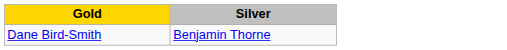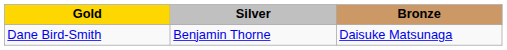+ column: Bronze | Daisuke Matsunaga
